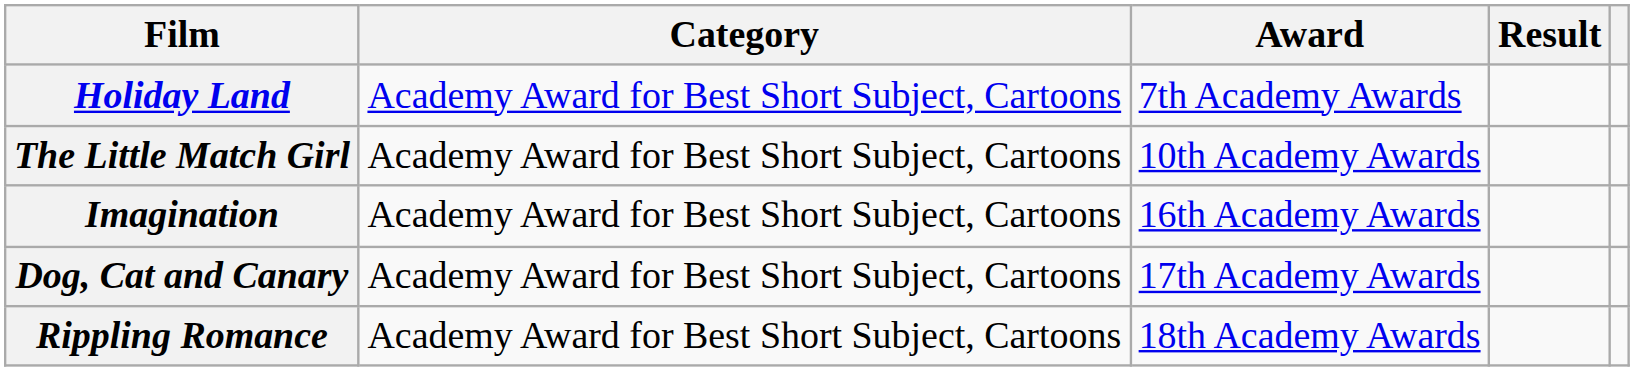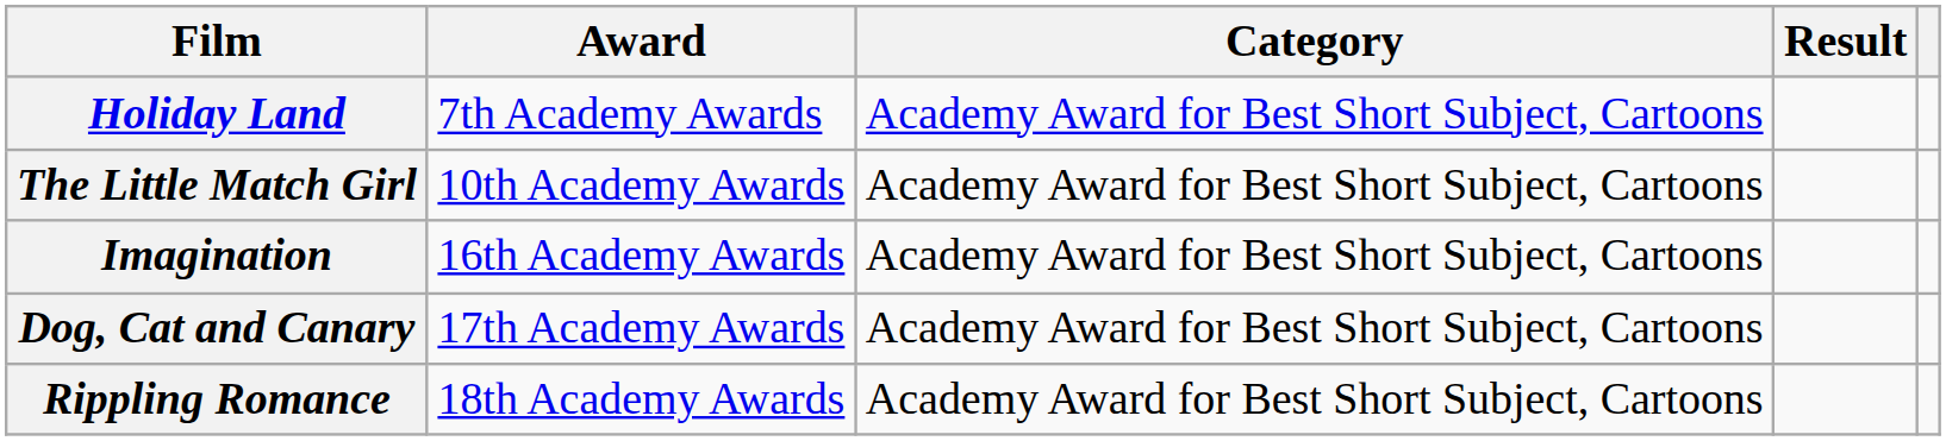columns swapped: Award <-> Category
